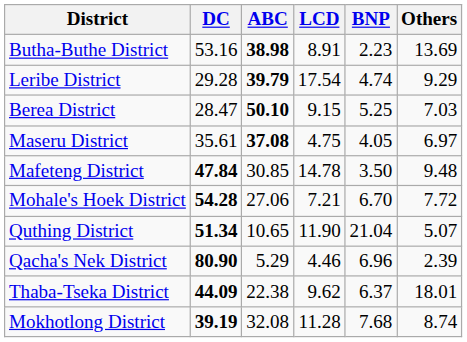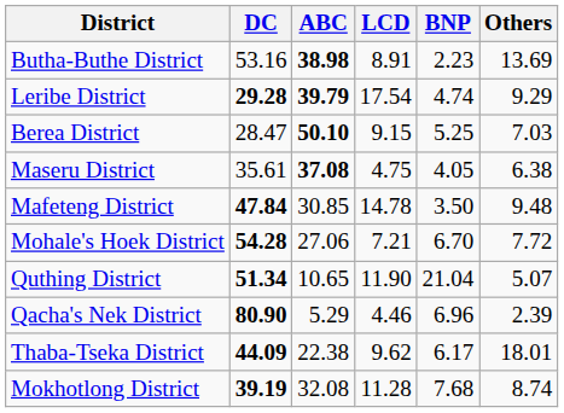Leribe District | DC: normal -> bold
Maseru District | Others: 6.97 -> 6.38
Thaba-Tseka District | BNP: 6.37 -> 6.17
